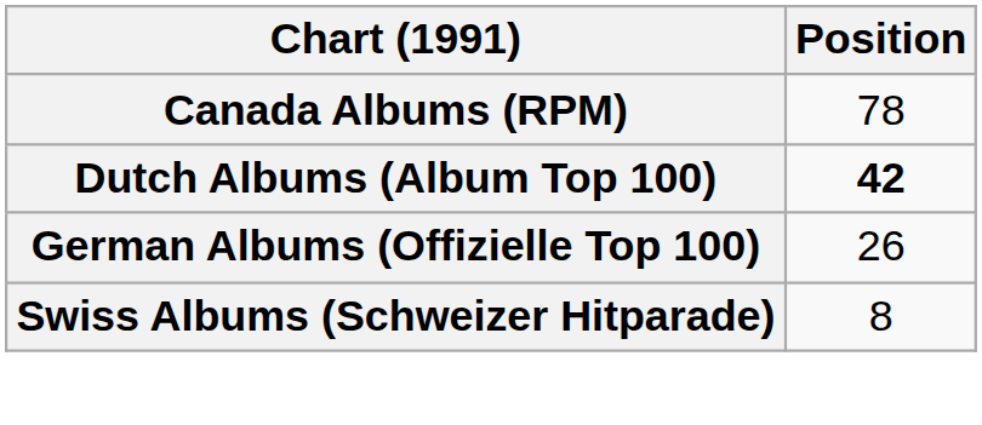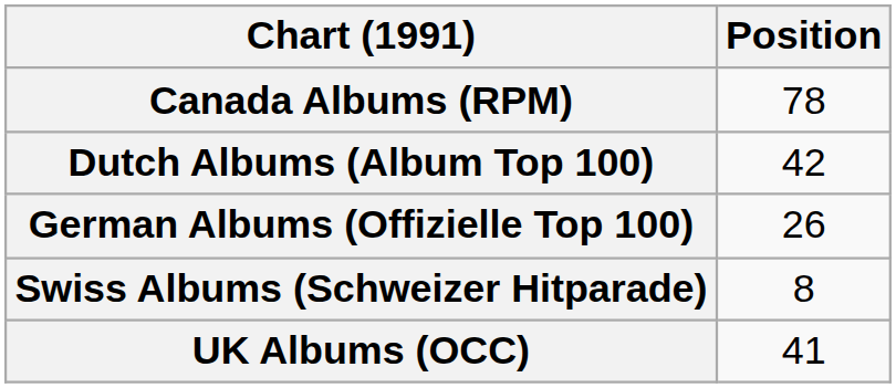Dutch Albums (Album Top 100) | Position: bold -> normal
+ row: UK Albums (OCC) | 41
